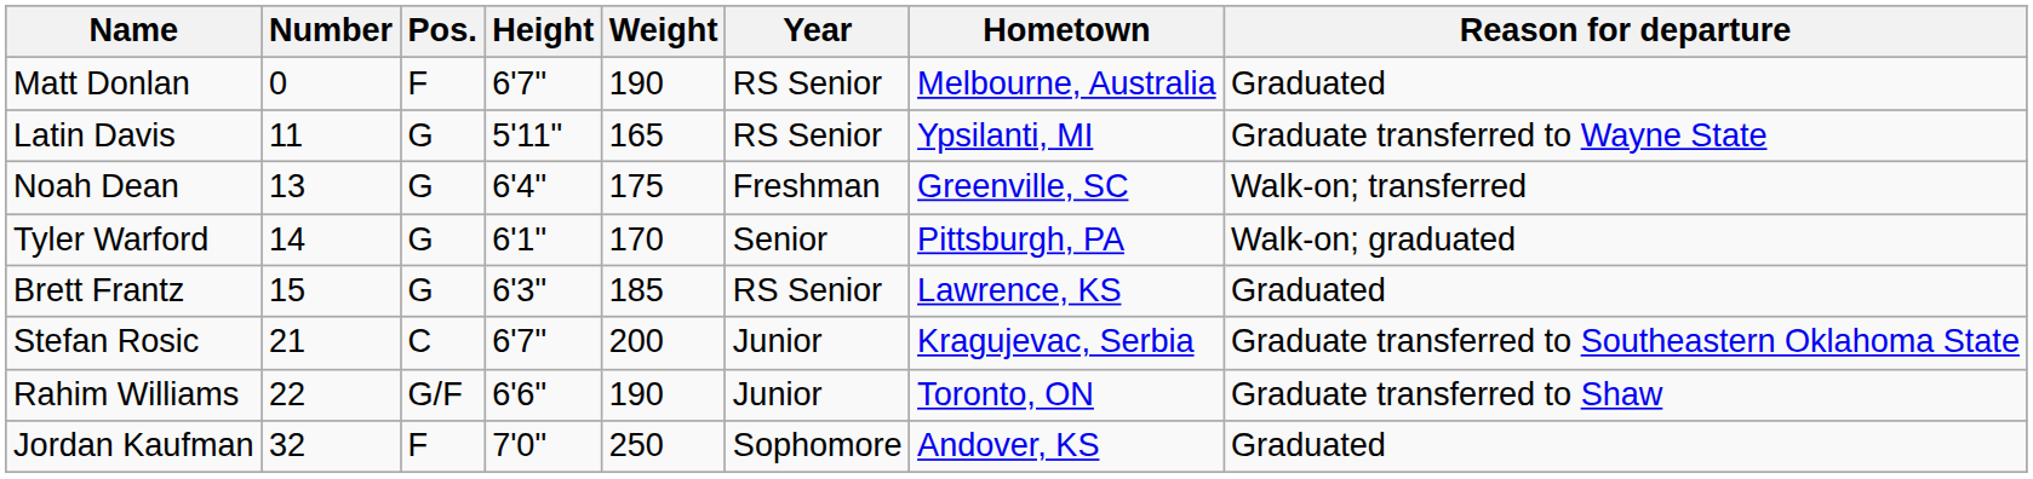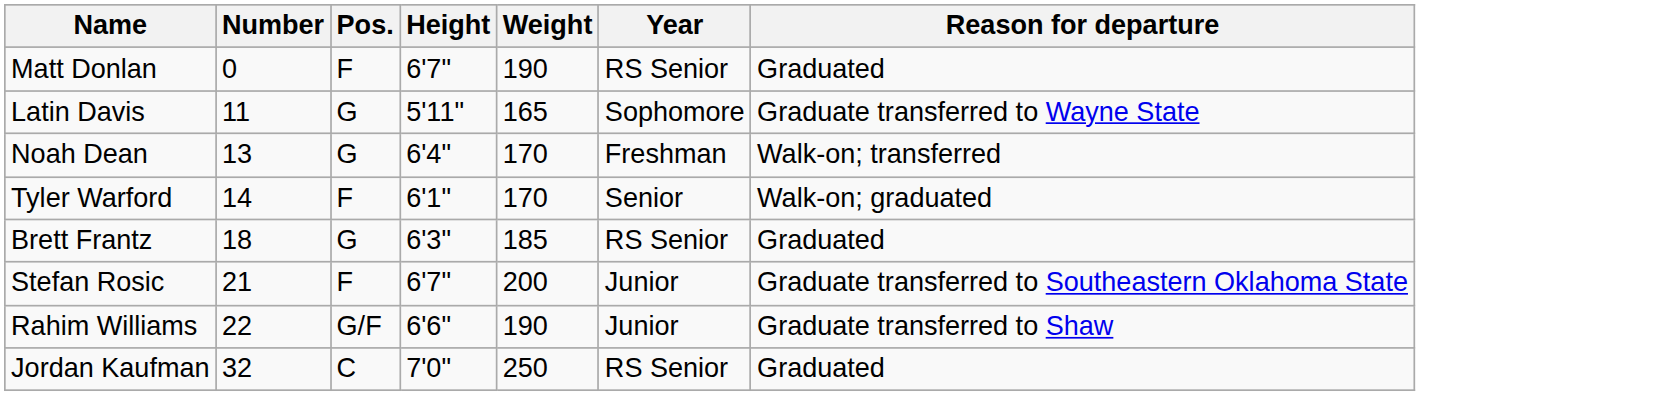- column: Hometown | Melbourne, Australia | Ypsilanti, MI | Greenville, SC | Pittsburgh, PA | Lawrence, KS | Kragujevac, Serbia | Toronto, ON | Andover, KS
Latin Davis | Year: RS Senior -> Sophomore
Noah Dean | Weight: 175 -> 170
Tyler Warford | Pos.: G -> F
Brett Frantz | Number: 15 -> 18
Stefan Rosic | Pos.: C -> F
Jordan Kaufman | Pos.: F -> C
Jordan Kaufman | Year: Sophomore -> RS Senior
